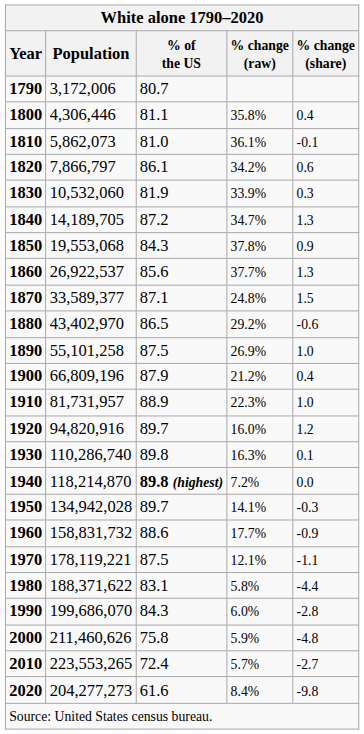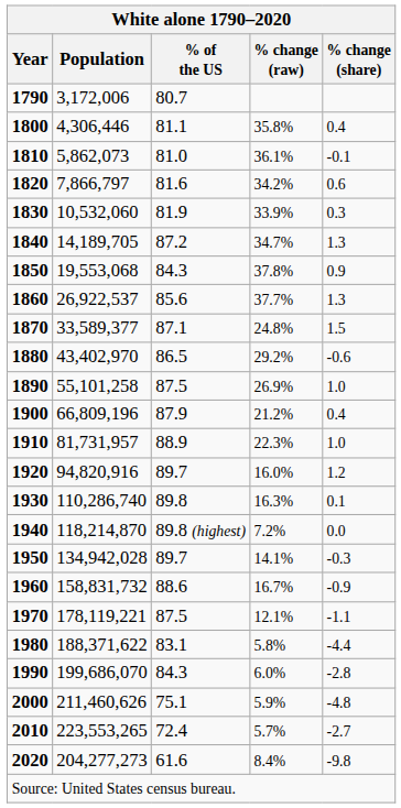1820 | % of the US: 86.1 -> 81.6
1940 | % of the US: bold -> normal
1960 | % change (raw): 17.7% -> 16.7%
2000 | % of the US: 75.8 -> 75.1
